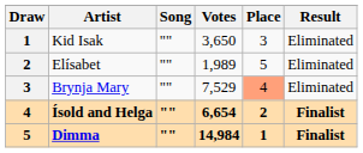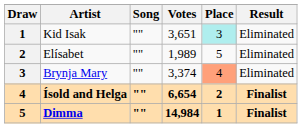Kid Isak | Votes: 3,650 -> 3,651
Kid Isak | Place: no background -> paleturquoise background
Brynja Mary | Votes: 7,529 -> 3,374
